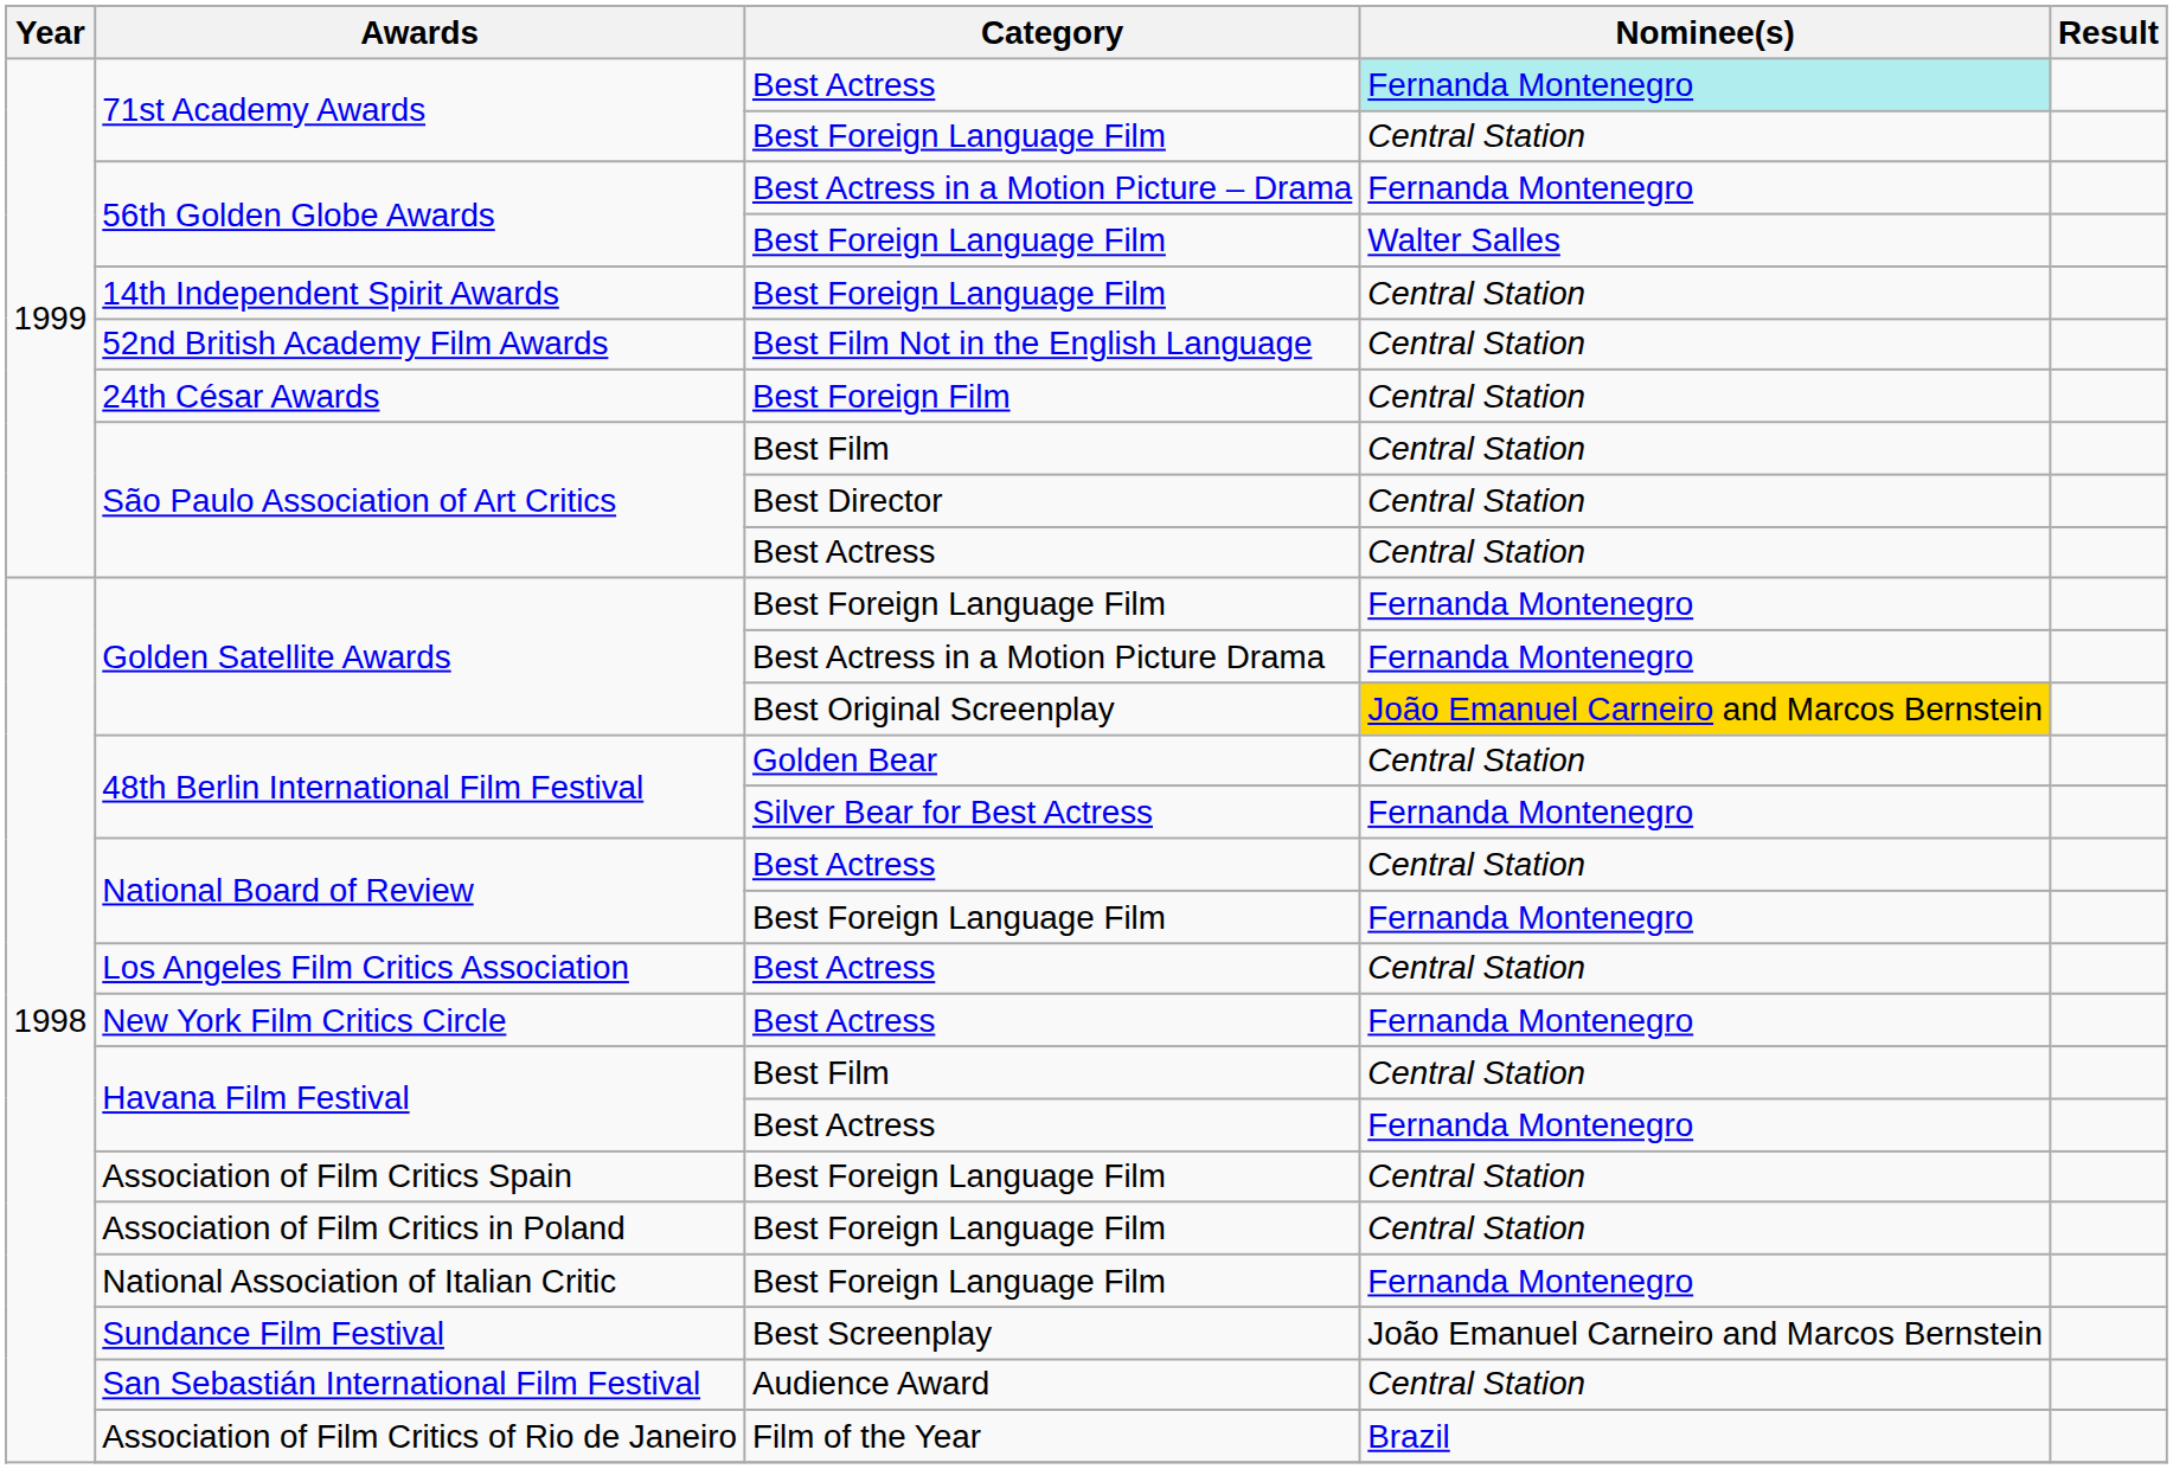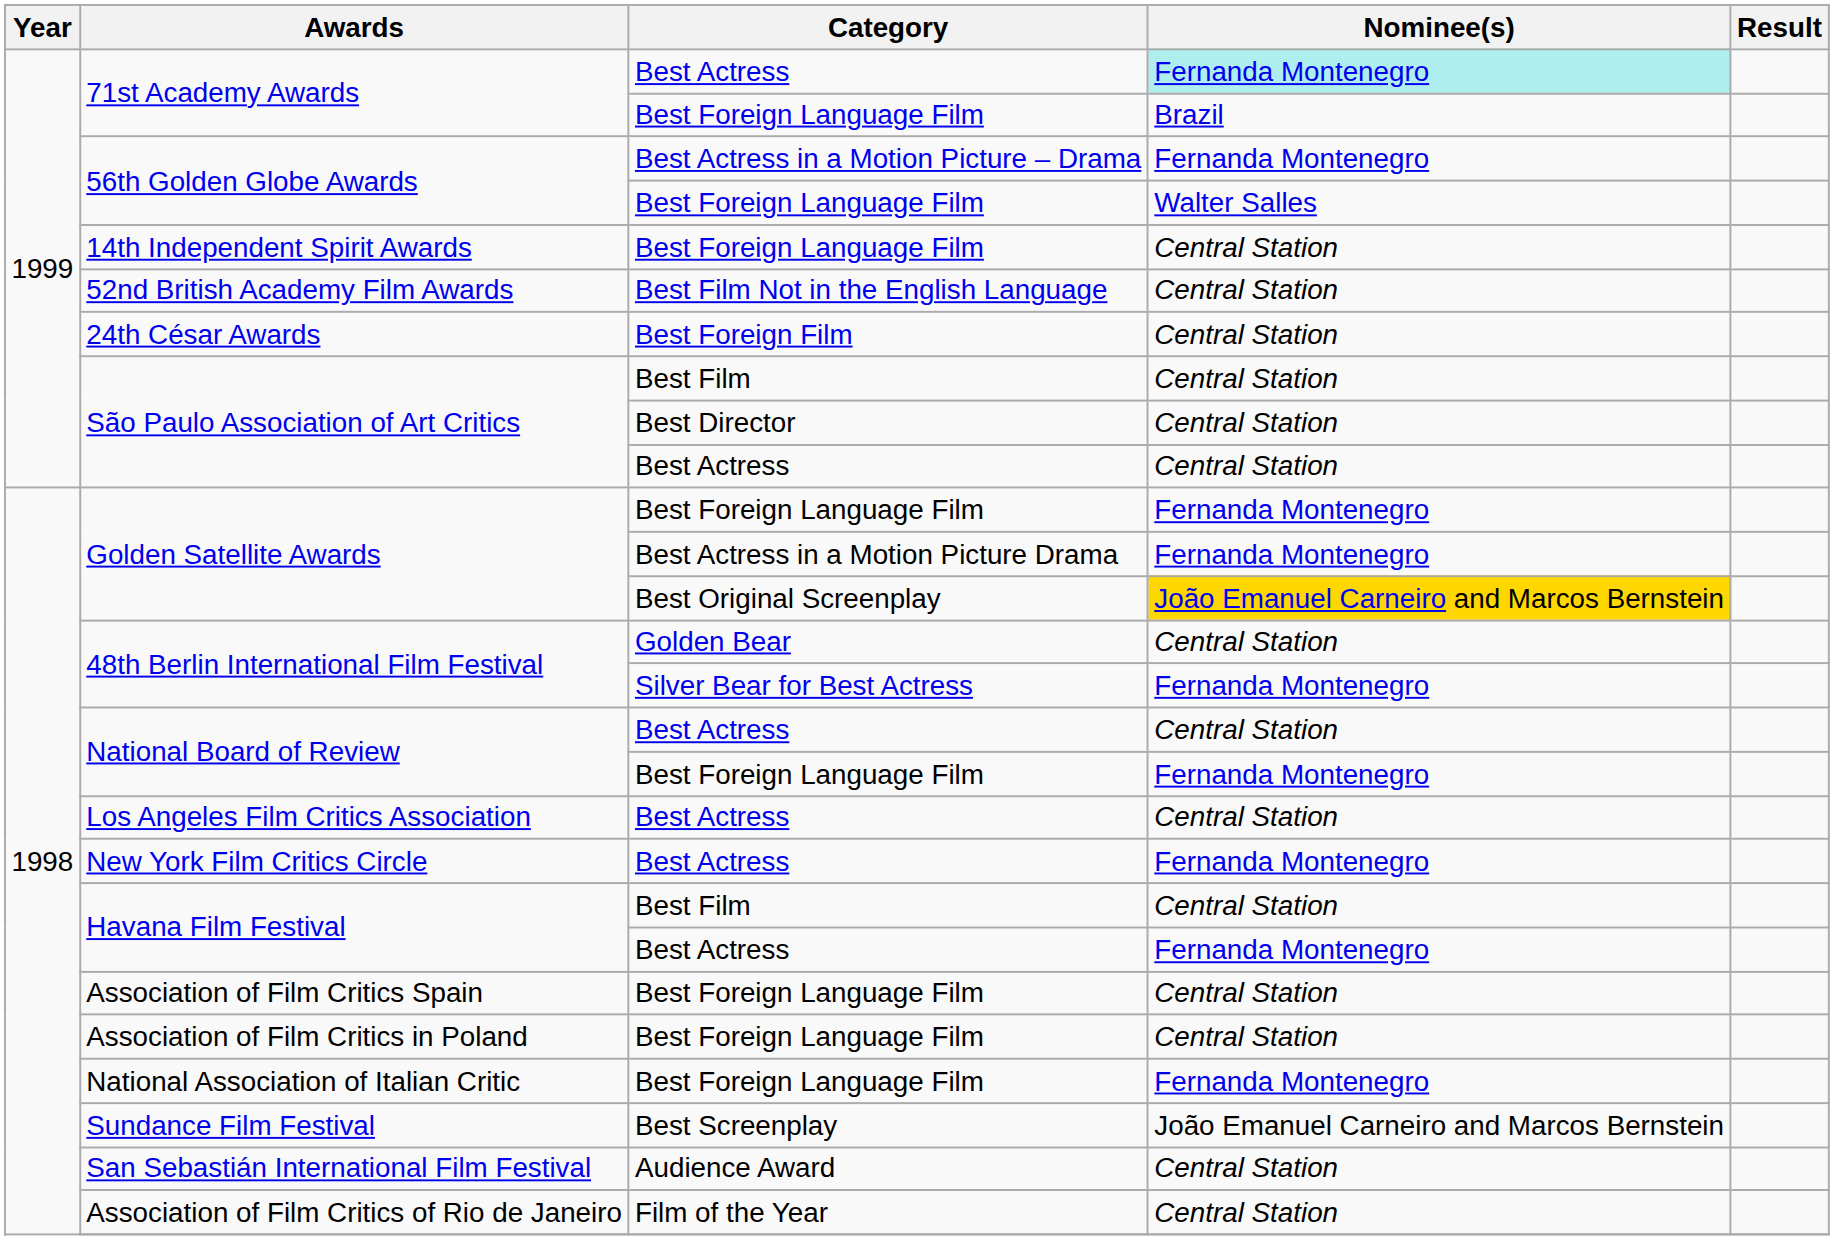71st Academy Awards / Best Foreign Language Film | Nominee(s): Central Station -> Brazil
Association of Film Critics of Rio de Janeiro | Nominee(s): Brazil -> Central Station
